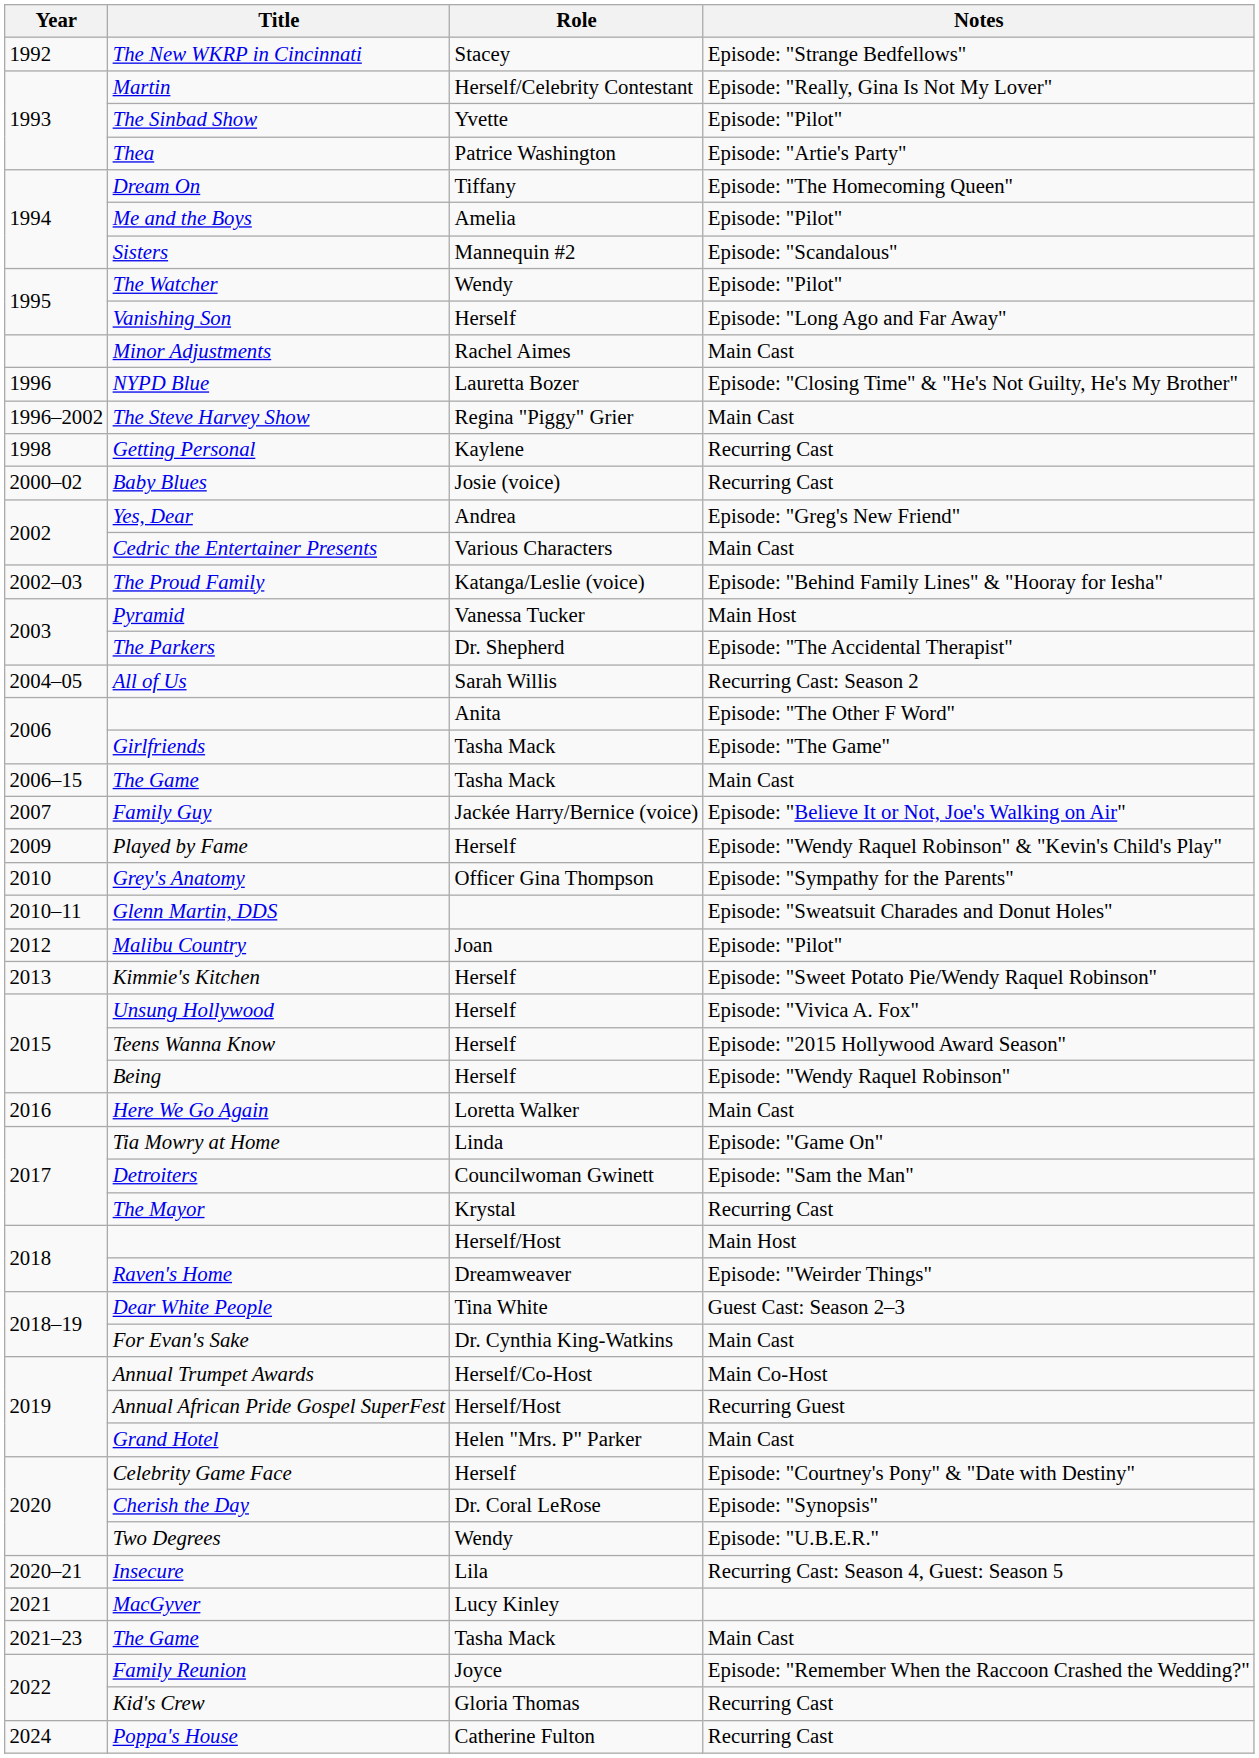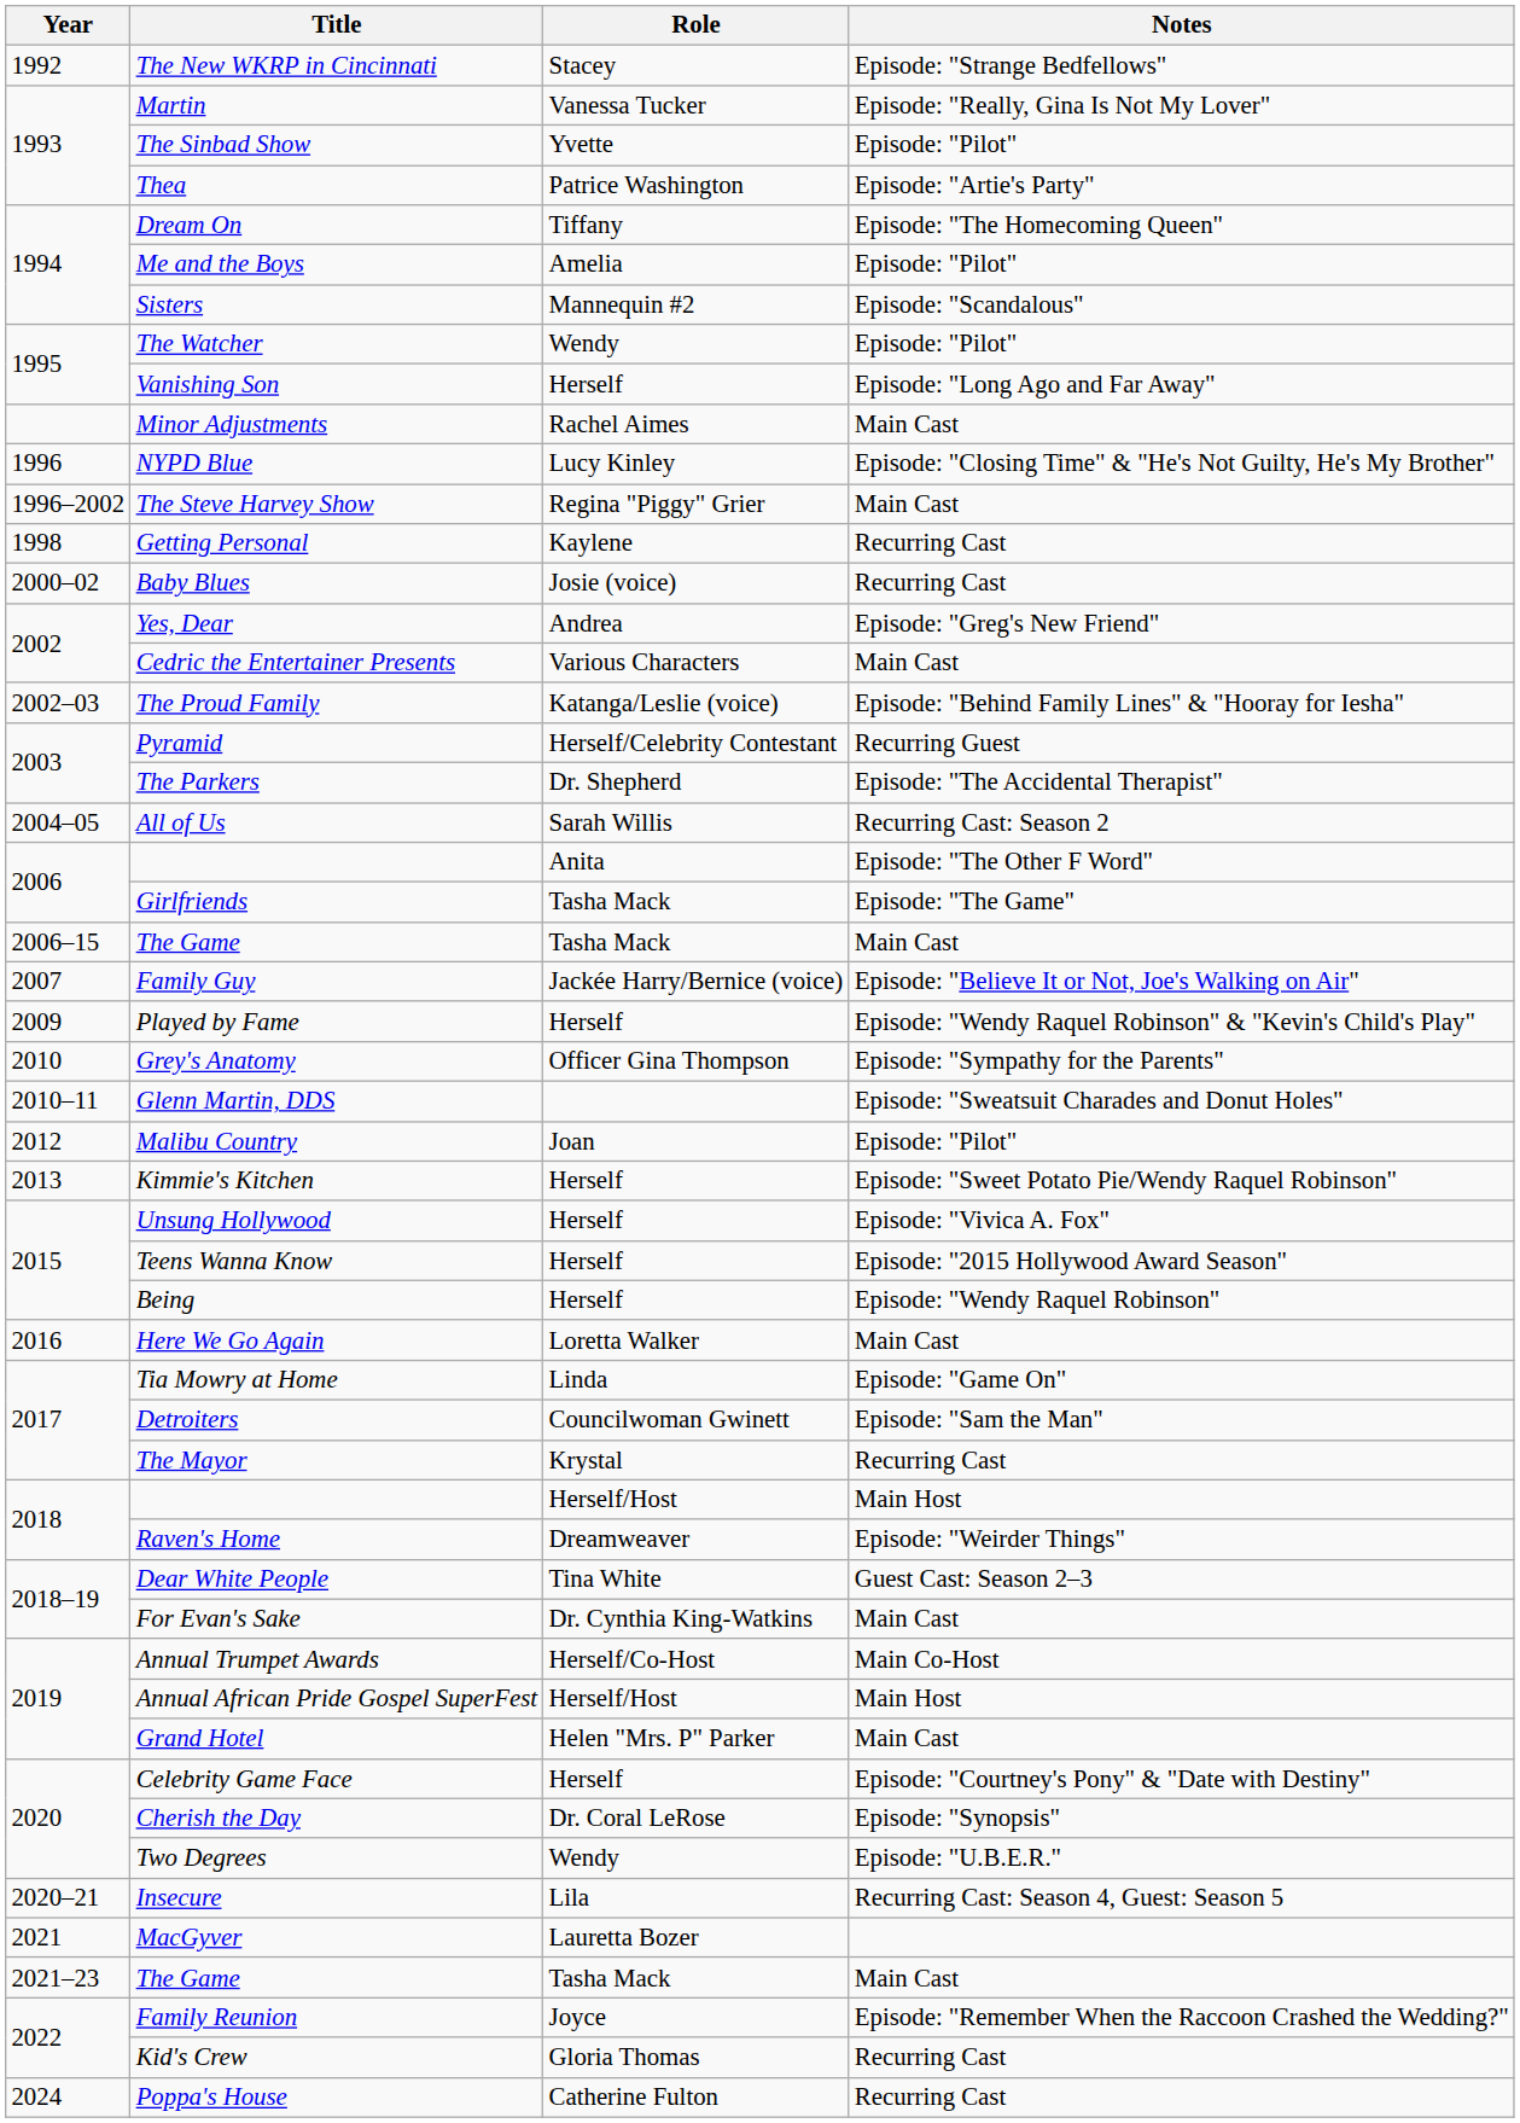Martin | Role: Herself/Celebrity Contestant -> Vanessa Tucker
NYPD Blue | Role: Lauretta Bozer -> Lucy Kinley
Pyramid | Role: Vanessa Tucker -> Herself/Celebrity Contestant
Pyramid | Notes: Main Host -> Recurring Guest
Annual African Pride Gospel SuperFest | Notes: Recurring Guest -> Main Host
MacGyver | Role: Lucy Kinley -> Lauretta Bozer
